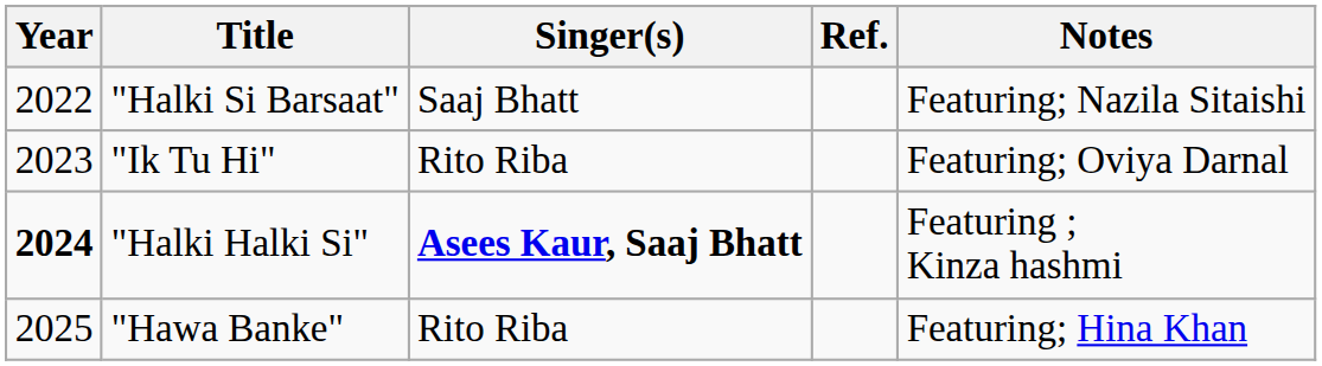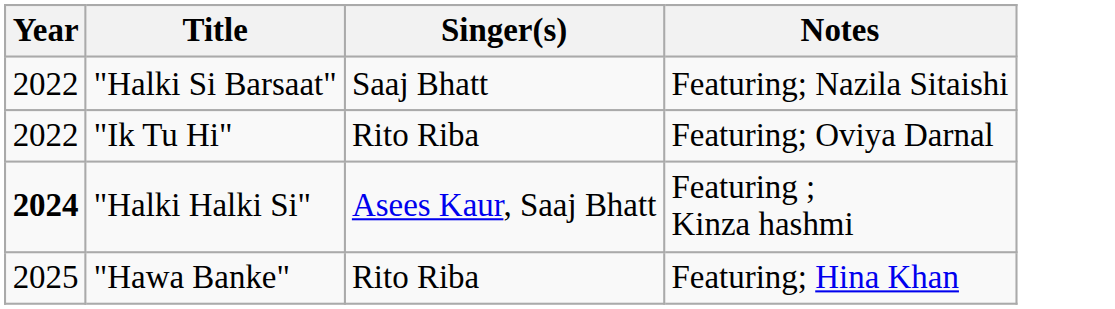- column: Ref.
"Ik Tu Hi" | Year: 2023 -> 2022
"Halki Halki Si" | Singer(s): bold -> normal
